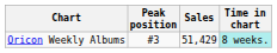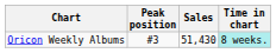Oricon Weekly Albums | Sales: 51,429 -> 51,430
